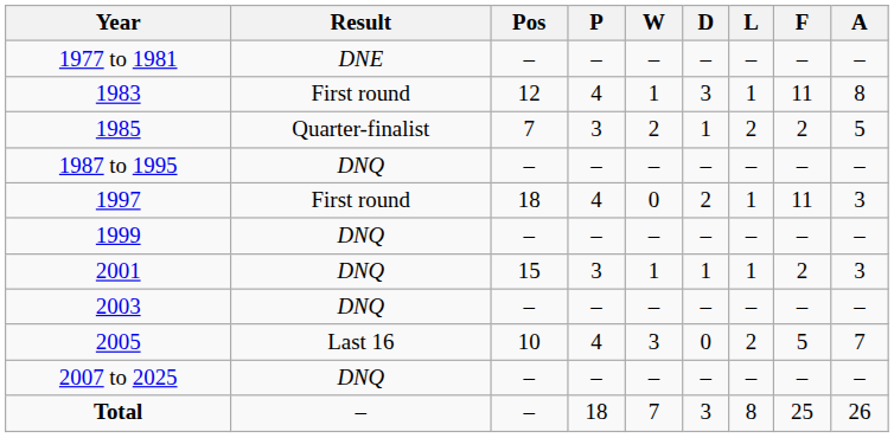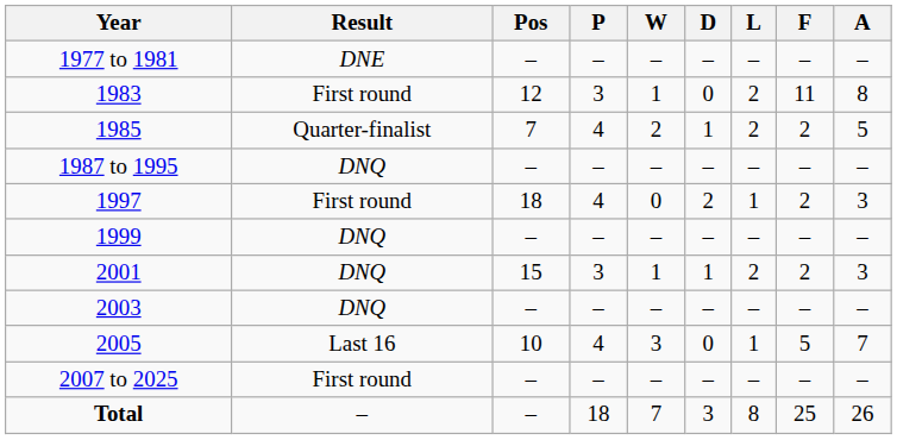1983 | P: 4 -> 3
1983 | D: 3 -> 0
1983 | L: 1 -> 2
1985 | P: 3 -> 4
1997 | F: 11 -> 2
2001 | L: 1 -> 2
2005 | L: 2 -> 1
2007 to 2025 | Result: DNQ -> First round
